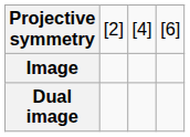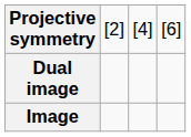rows swapped: Image <-> Dual image
